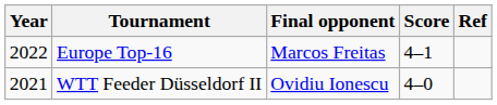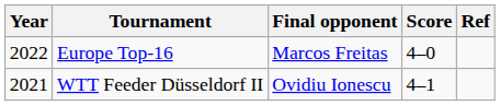Europe Top-16 | Score: 4–1 -> 4–0
WTT Feeder Düsseldorf II | Score: 4–0 -> 4–1
